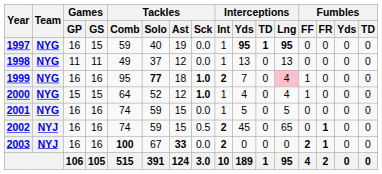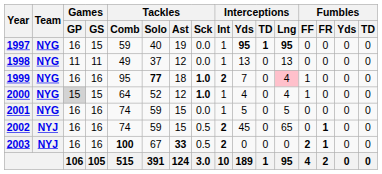2000 | Games / GP: no background -> lightgrey background
2003 | Tackles / Sck: 0.0 -> 0.5
